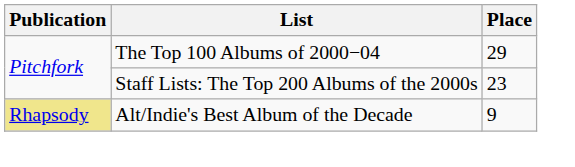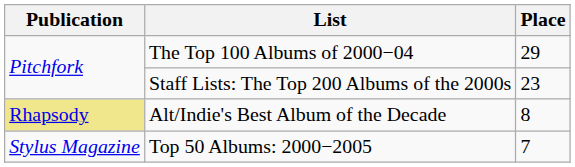Alt/Indie's Best Album of the Decade | Place: 9 -> 8
+ row: Stylus Magazine | Top 50 Albums: 2000−2005 | 7
